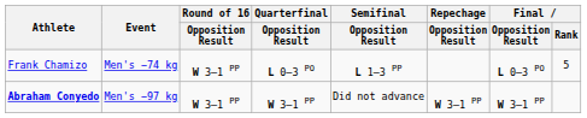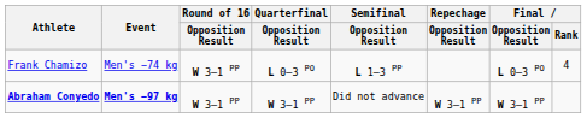Frank Chamizo | Final / Rank: 5 -> 4
Abraham Conyedo | Event: normal -> bold
